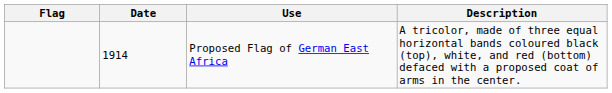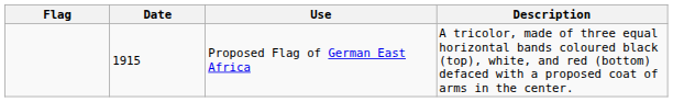Proposed Flag of German East Africa | Date: 1914 -> 1915
